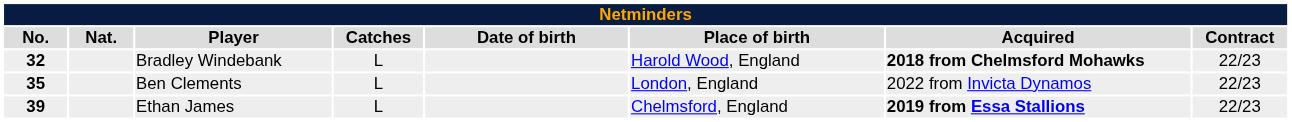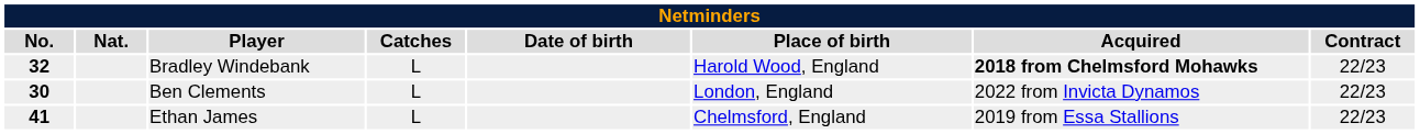Ben Clements | No.: 35 -> 30
Ethan James | No.: 39 -> 41
Ethan James | Acquired: bold -> normal
